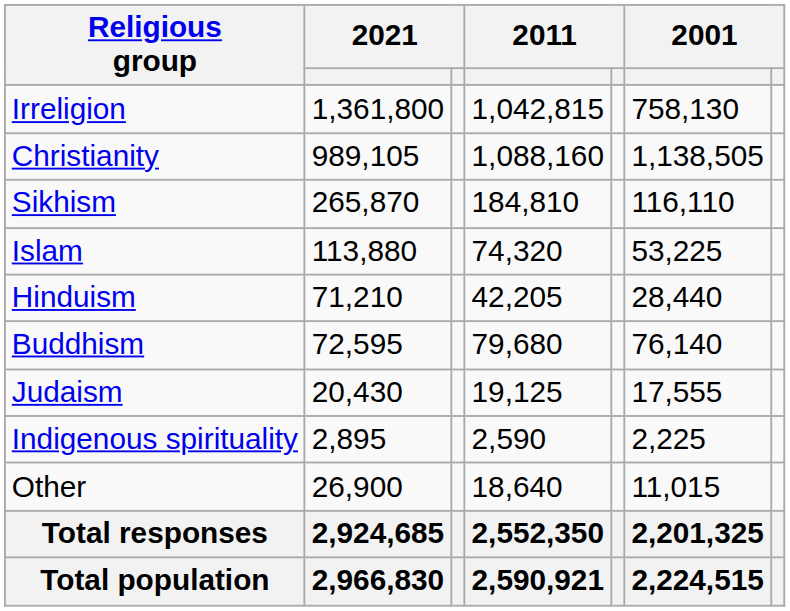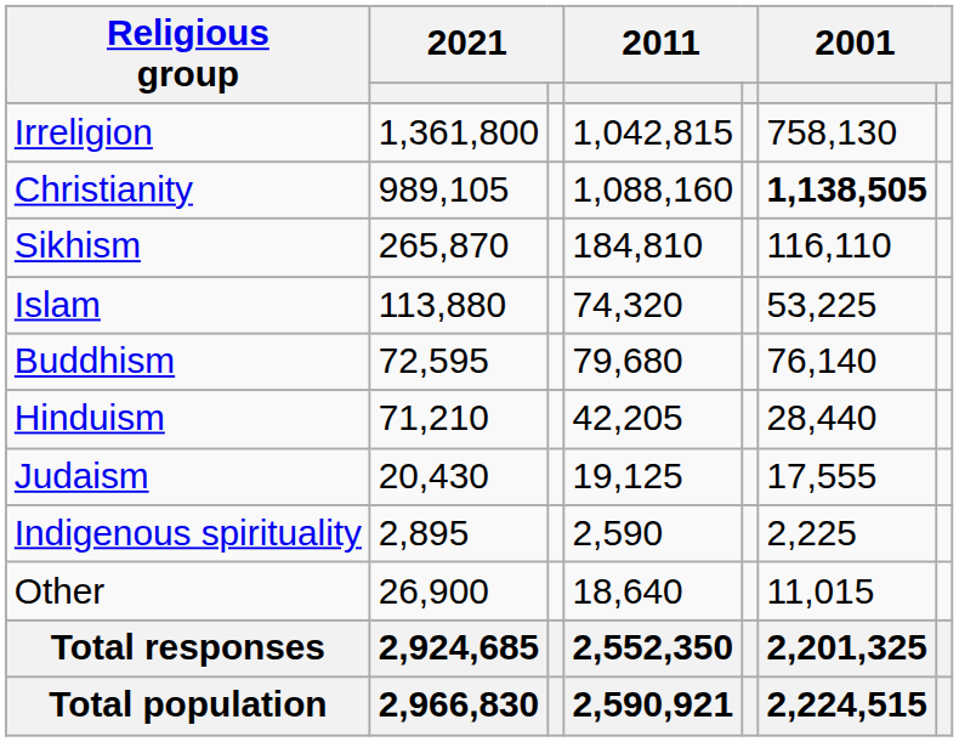Christianity | column 6: normal -> bold
rows swapped: Buddhism <-> Hinduism
